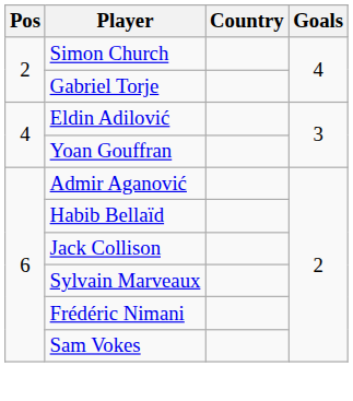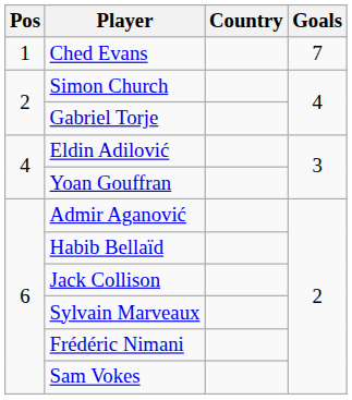+ row: 1 | Ched Evans | 7
